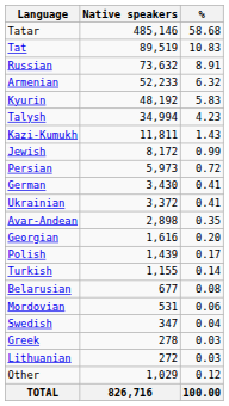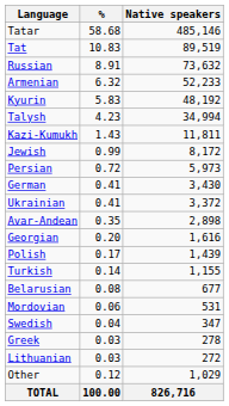columns swapped: Native speakers <-> %
